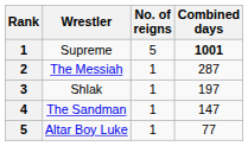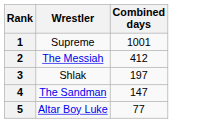- column: No. of reigns | 5 | 1 | 1 | 1 | 1
Supreme | Combined days: bold -> normal
The Messiah | Combined days: 287 -> 412
